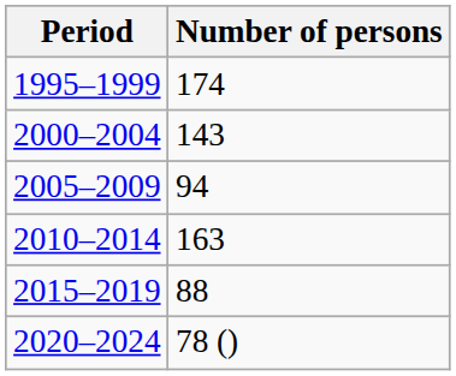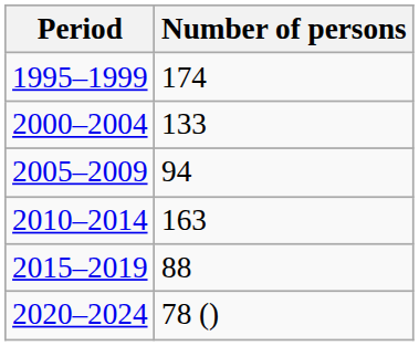2000–2004 | Number of persons: 143 -> 133
